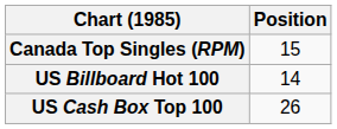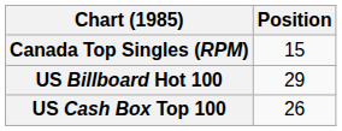US Billboard Hot 100 | Position: 14 -> 29
